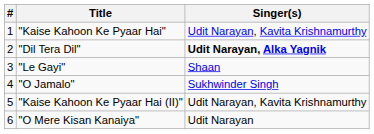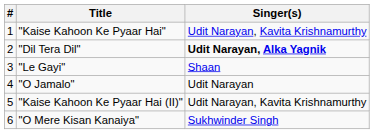"O Jamalo" | Singer(s): Sukhwinder Singh -> Udit Narayan
"O Mere Kisan Kanaiya" | Singer(s): Udit Narayan -> Sukhwinder Singh
